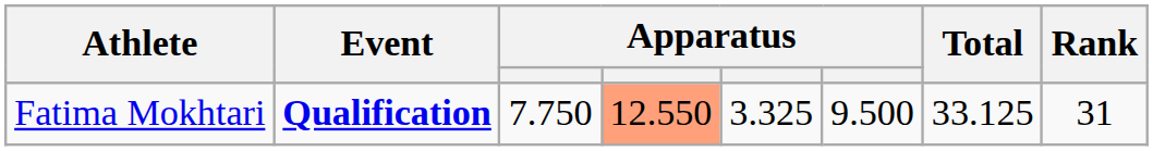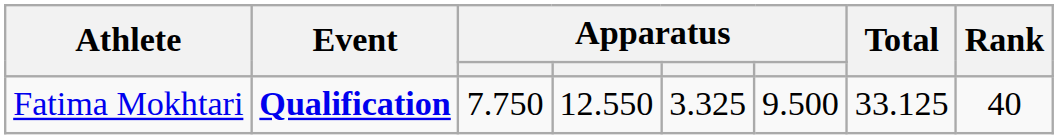Fatima Mokhtari | column 4: lightsalmon background -> no background
Fatima Mokhtari | Rank: 31 -> 40
